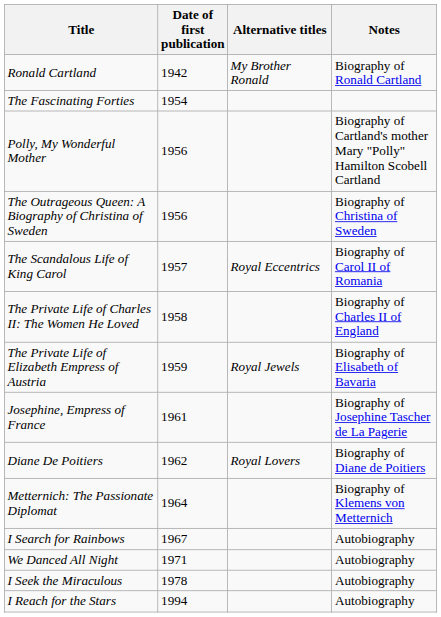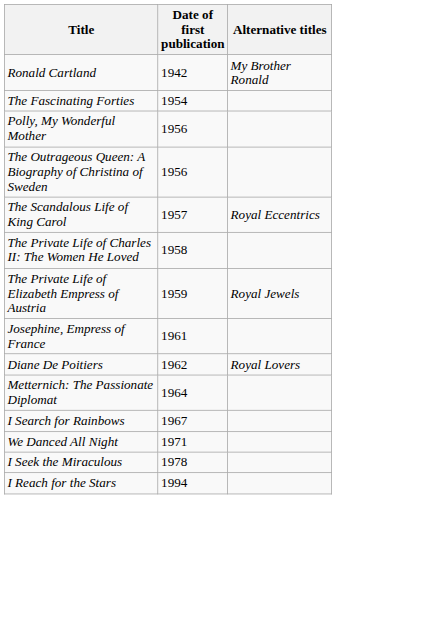- column: Notes | Biography of Ronald Cartland | Biography of Cartland's mother Mary "Polly" Hamilton Scobell Cartland | Biography of Christina of Sweden | Biography of Carol II of Romania | Biography of Charles II of England | Biography of Elisabeth of Bavaria | Biography of Josephine Tascher de La Pagerie | Biography of Diane de Poitiers | Biography of Klemens von Metternich | Autobiography | Autobiography | Autobiography | Autobiography
